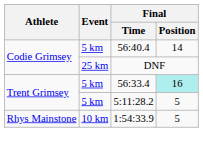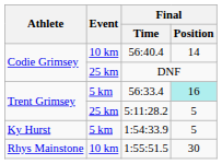56:40.4 | Event: 5 km -> 10 km
5:11:28.2 | Event: 5 km -> 25 km
1:54:33.9 | Athlete: Rhys Mainstone -> Ky Hurst
1:54:33.9 | Event: 10 km -> 5 km
+ row: Rhys Mainstone | 10 km | 1:55:51.5 | 30
